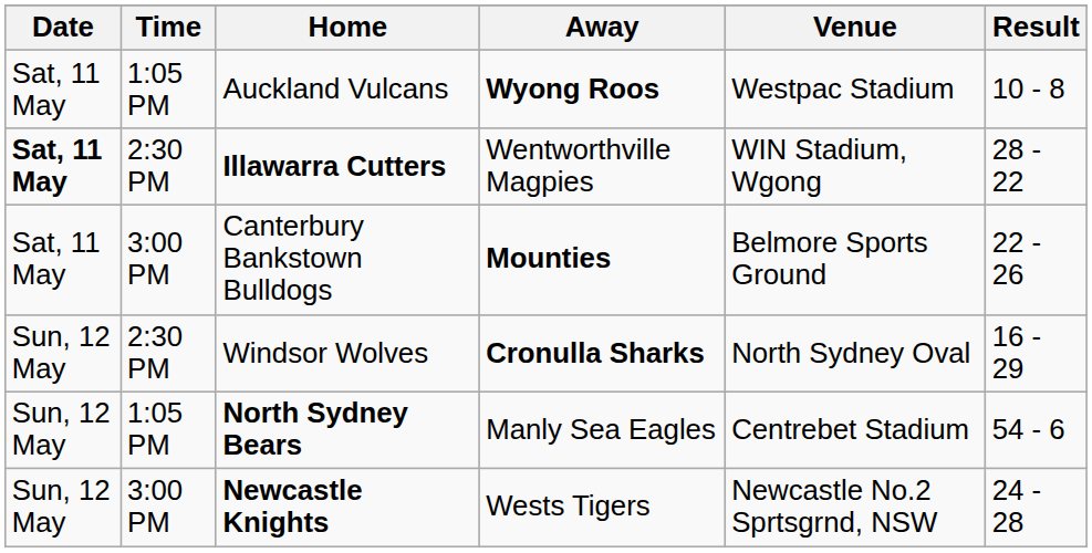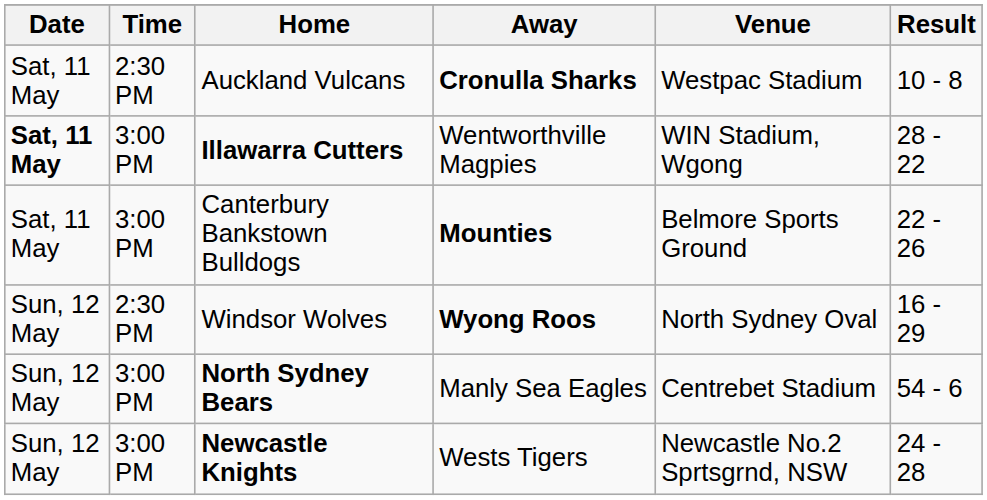Auckland Vulcans | Time: 1:05 PM -> 2:30 PM
Auckland Vulcans | Away: Wyong Roos -> Cronulla Sharks
Illawarra Cutters | Time: 2:30 PM -> 3:00 PM
Windsor Wolves | Away: Cronulla Sharks -> Wyong Roos
North Sydney Bears | Time: 1:05 PM -> 3:00 PM
